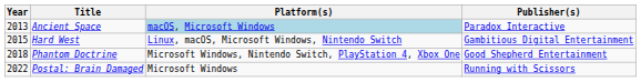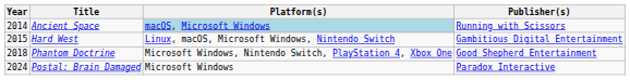Ancient Space | Year: 2013 -> 2014
Ancient Space | Publisher(s): Paradox Interactive -> Running with Scissors
Postal: Brain Damaged | Year: 2022 -> 2024
Postal: Brain Damaged | Publisher(s): Running with Scissors -> Paradox Interactive
